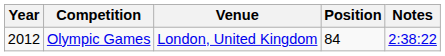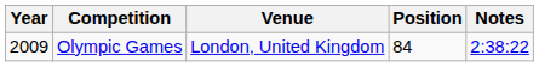Olympic Games | Year: 2012 -> 2009
